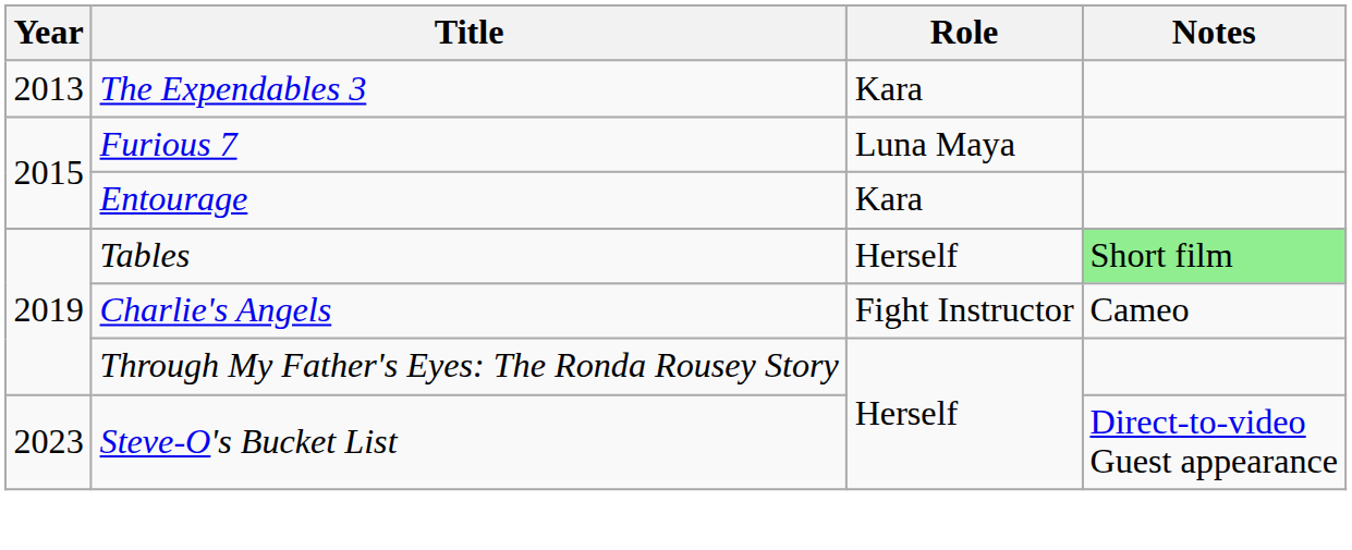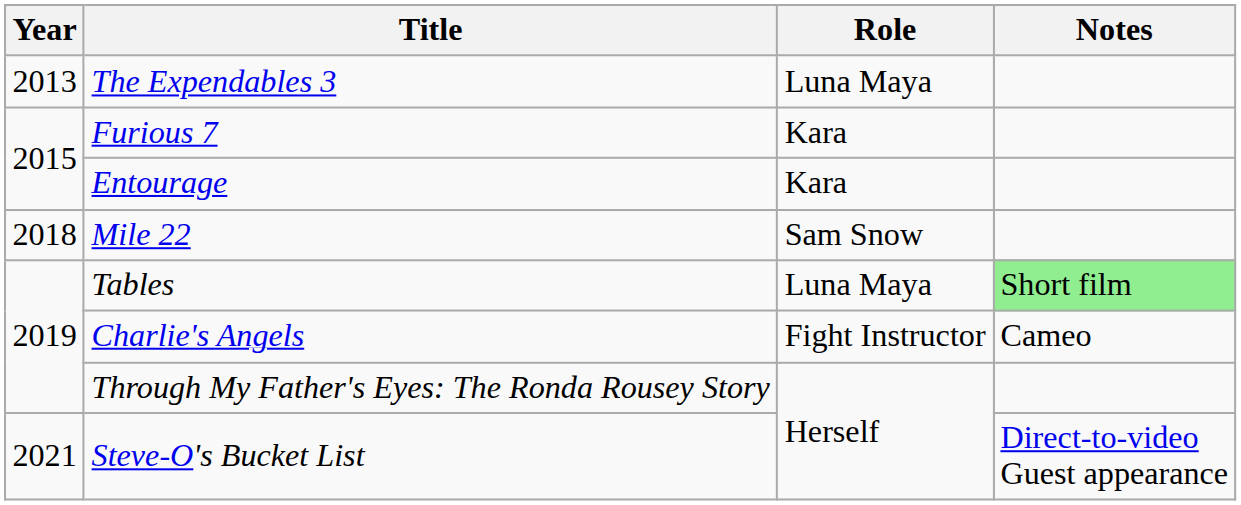The Expendables 3 | Role: Kara -> Luna Maya
Furious 7 | Role: Luna Maya -> Kara
+ row: 2018 | Mile 22 | Sam Snow
Tables | Role: Herself -> Luna Maya
Steve-O's Bucket List | Year: 2023 -> 2021
